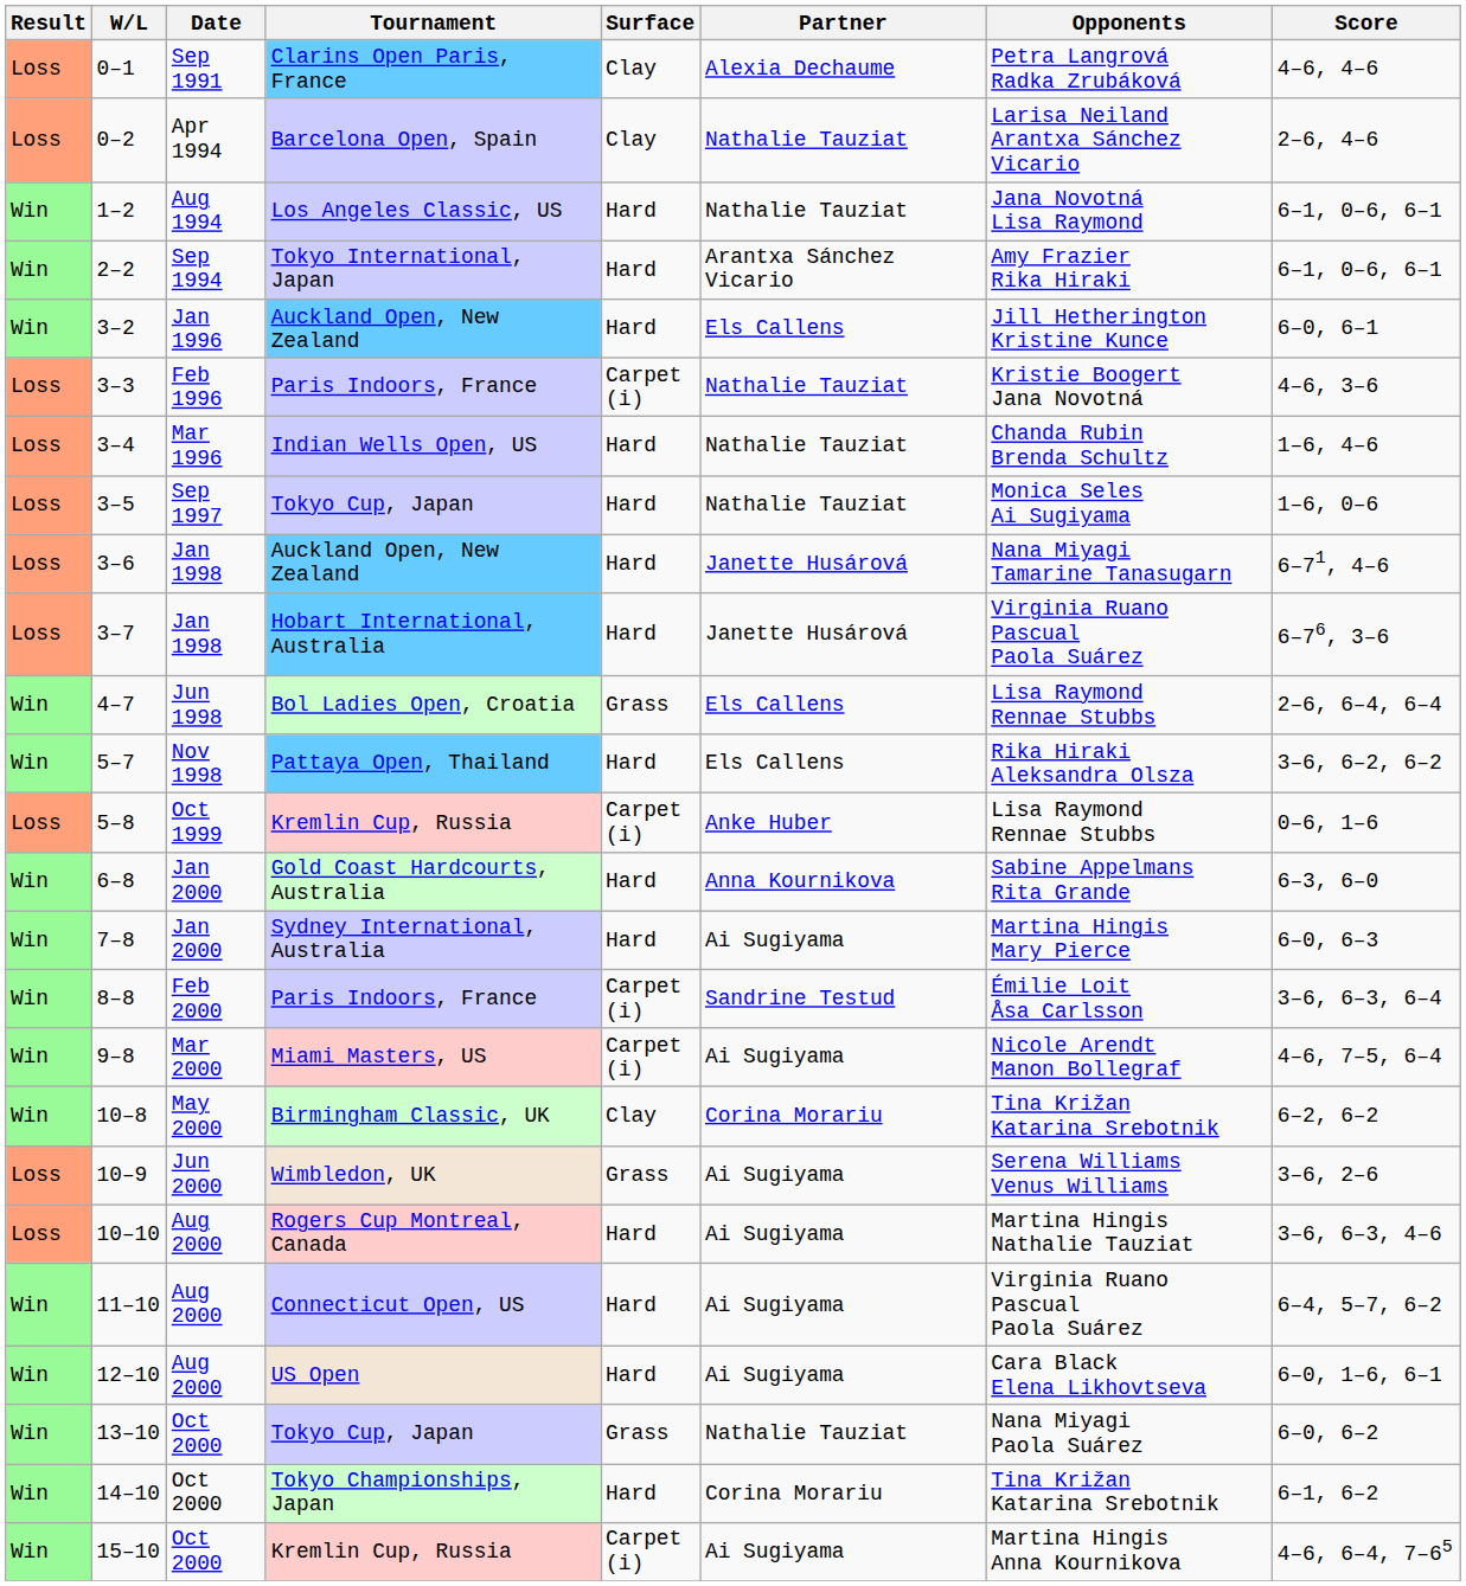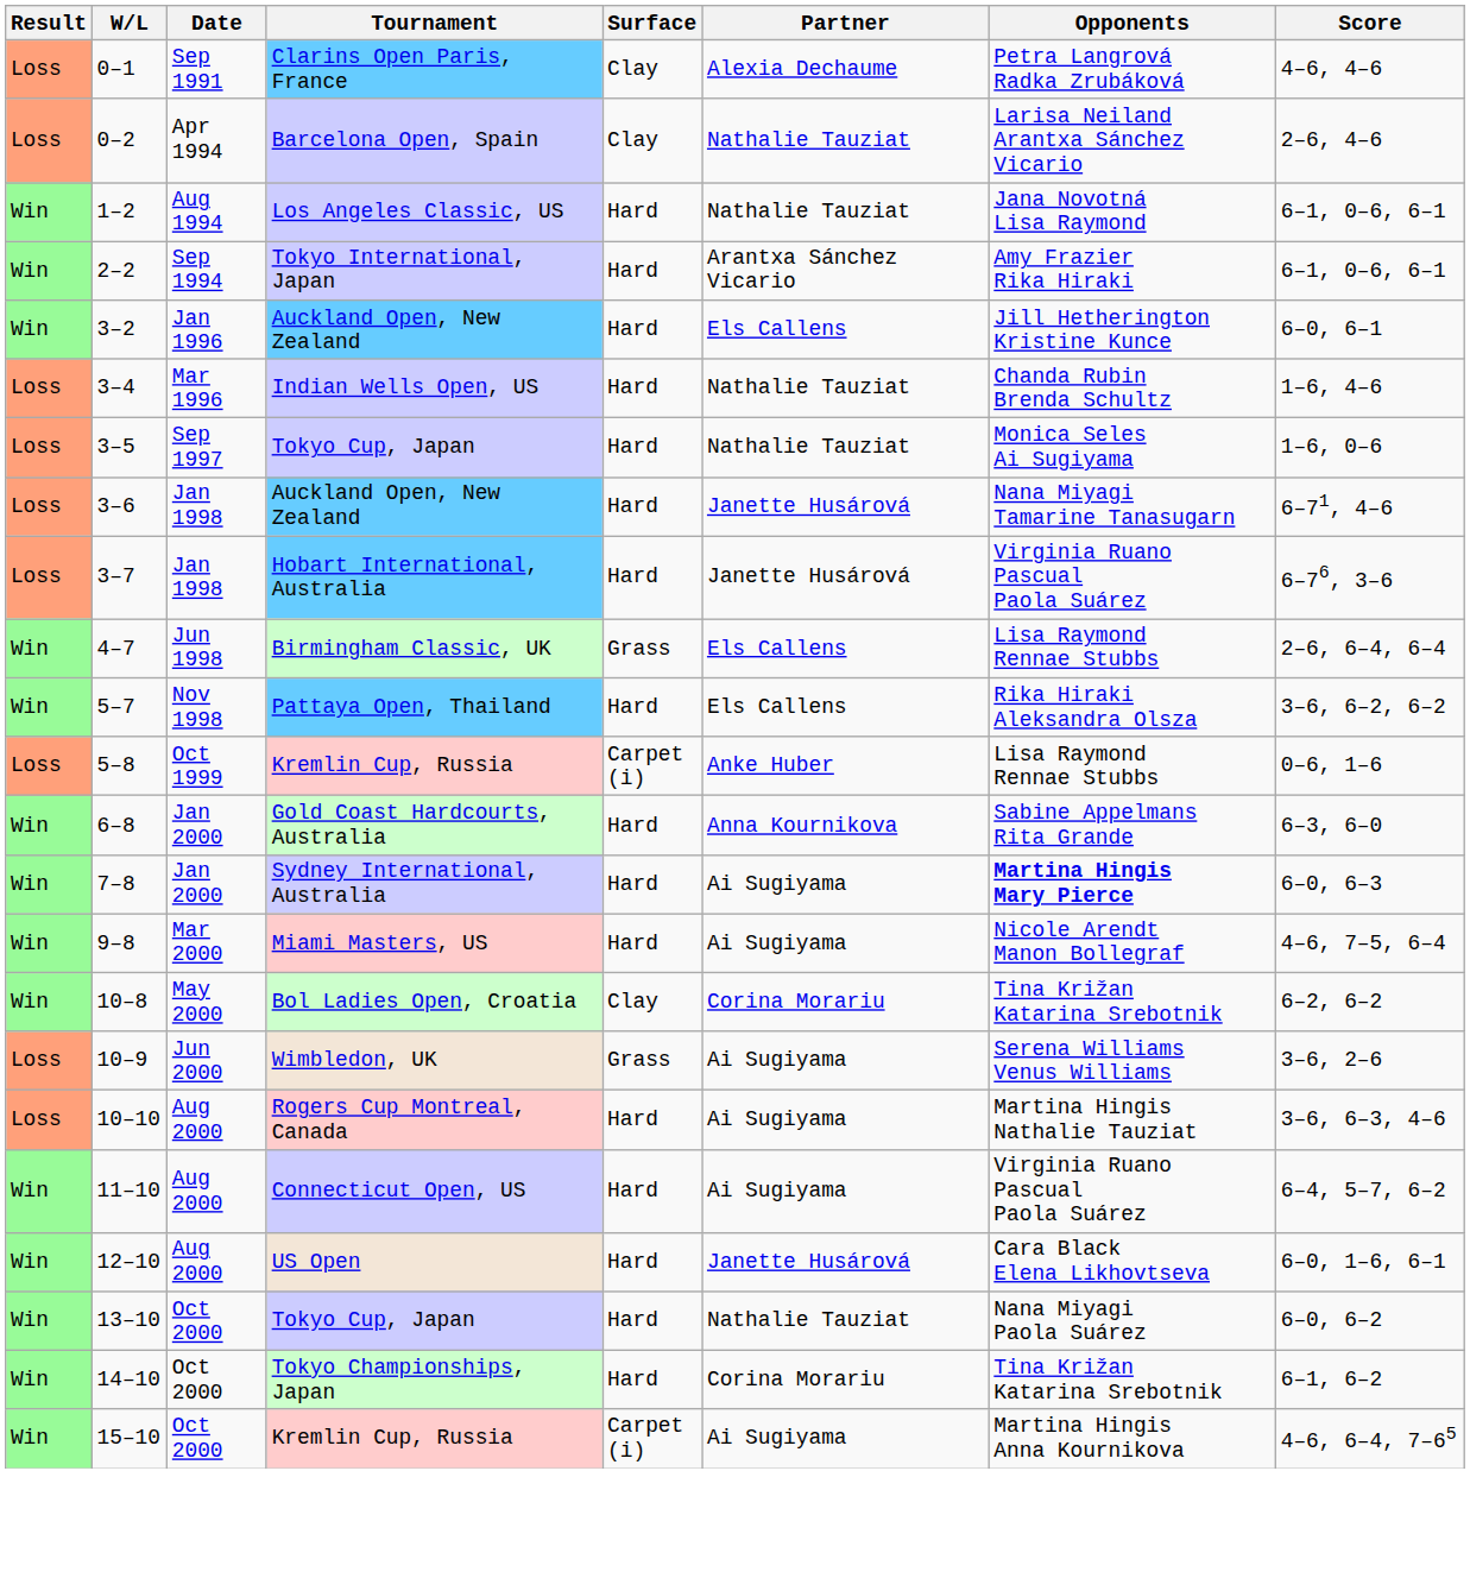- row: Loss | 3–3 | Feb 1996 | Paris Indoors, France | Carpet (i) | Nathalie Tauziat | Kristie Boogert Jana Novotná | 4–6, 3–6
4–7 | Tournament: Bol Ladies Open, Croatia -> Birmingham Classic, UK
7–8 | Opponents: normal -> bold
- row: Win | 8–8 | Feb 2000 | Paris Indoors, France | Carpet (i) | Sandrine Testud | Émilie Loit Åsa Carlsson | 3–6, 6–3, 6–4
9–8 | Surface: Carpet (i) -> Hard
10–8 | Tournament: Birmingham Classic, UK -> Bol Ladies Open, Croatia
12–10 | Partner: Ai Sugiyama -> Janette Husárová
13–10 | Surface: Grass -> Hard
